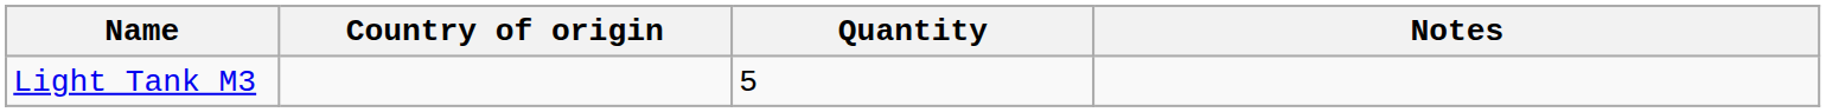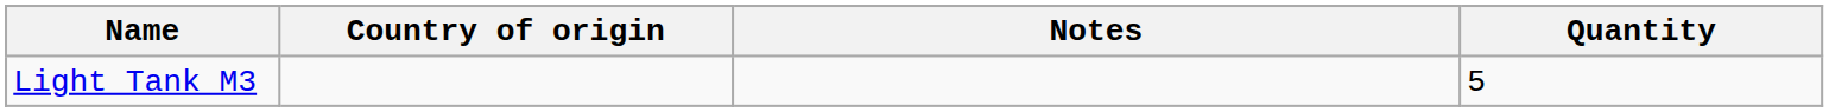columns swapped: Quantity <-> Notes
